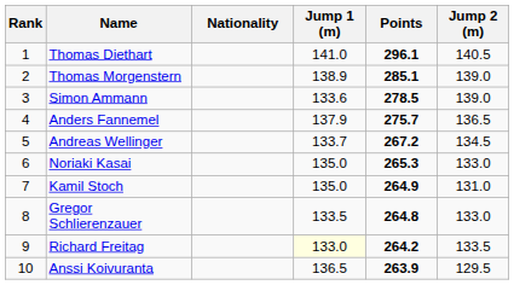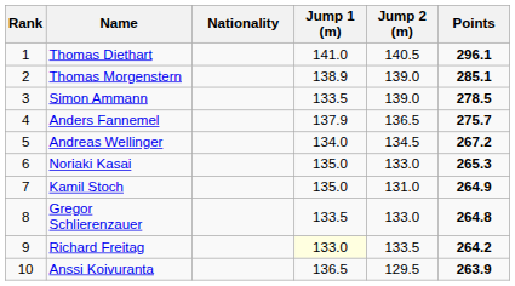columns swapped: Jump 2 (m) <-> Points
Simon Ammann | Jump 1 (m): 133.6 -> 133.5
Andreas Wellinger | Jump 1 (m): 133.7 -> 134.0
